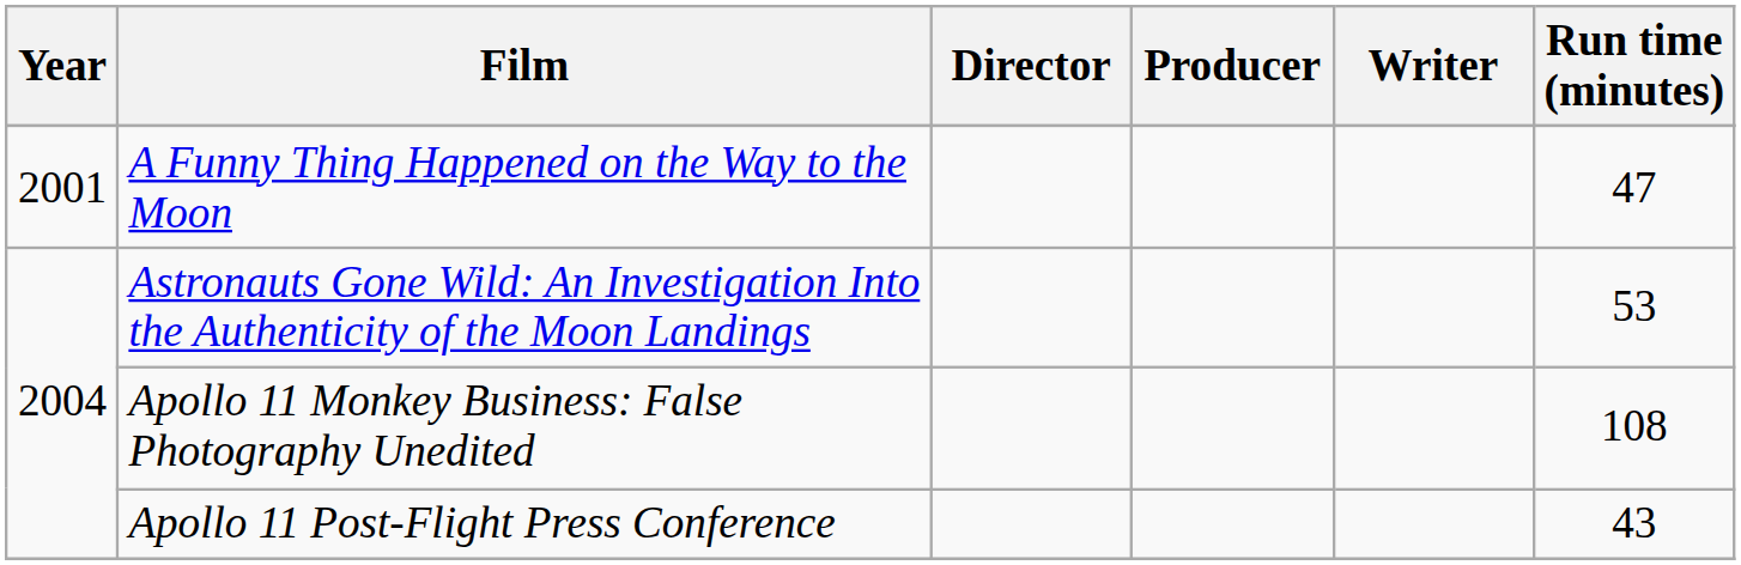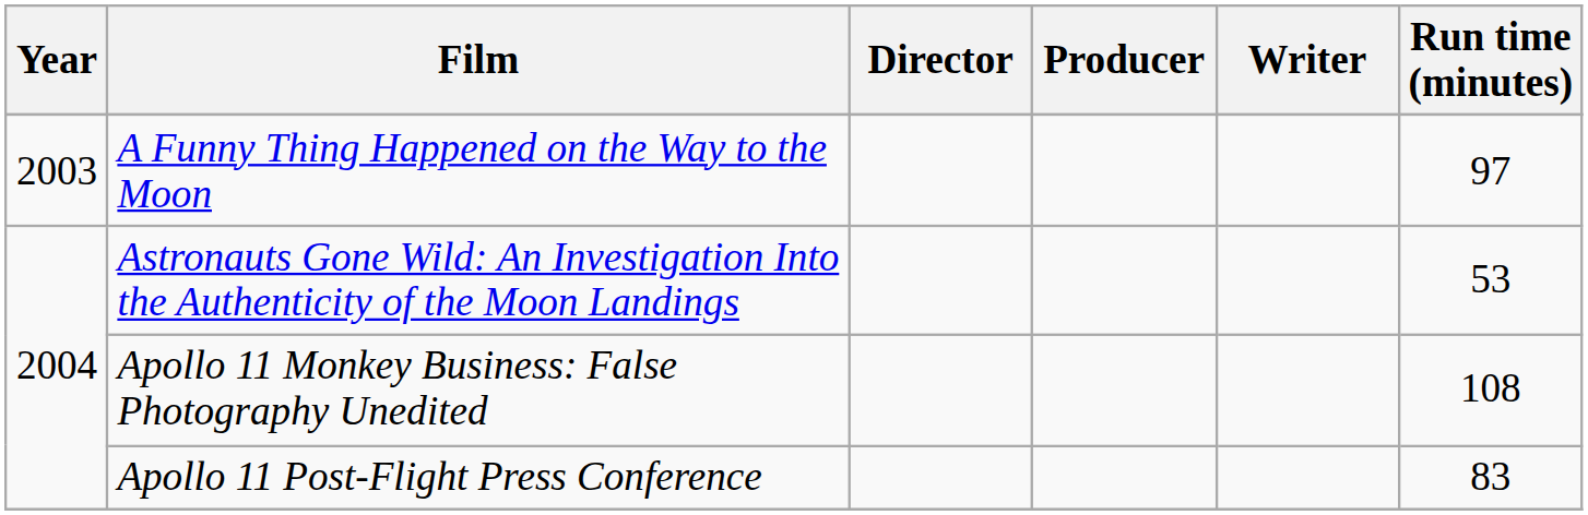A Funny Thing Happened on the Way to the Moon | Year: 2001 -> 2003
A Funny Thing Happened on the Way to the Moon | Run time (minutes): 47 -> 97
Apollo 11 Post-Flight Press Conference | Run time (minutes): 43 -> 83
